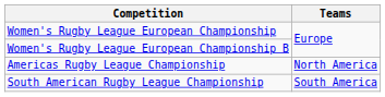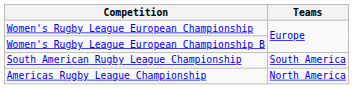rows swapped: Americas Rugby League Championship <-> South American Rugby League Championship
